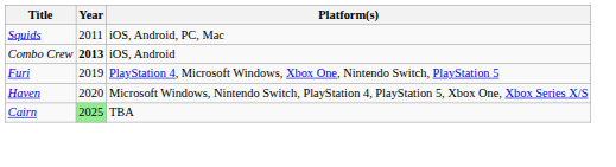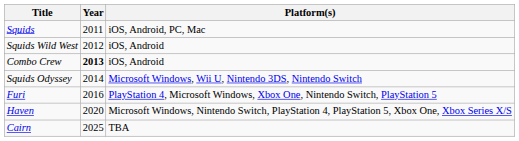+ row: Squids Wild West | 2012 | iOS, Android
+ row: Squids Odyssey | 2014 | Microsoft Windows, Wii U, Nintendo 3DS, Nintendo Switch
Furi | Year: 2019 -> 2016
Cairn | Year: lightgreen background -> no background
